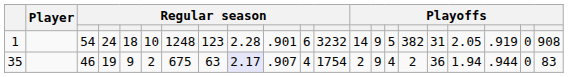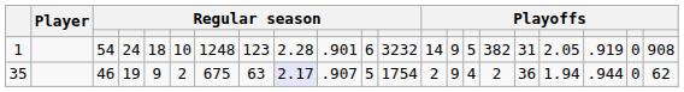35 | column 11: 4 -> 5
35 | column 21: 83 -> 62
